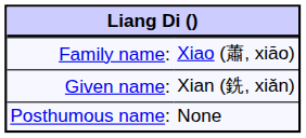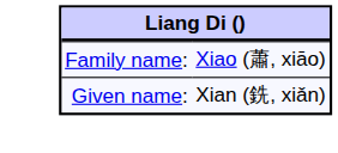- row: Posthumous name: | None
